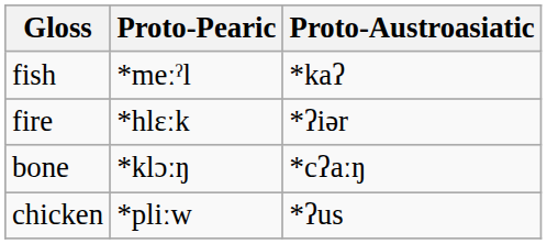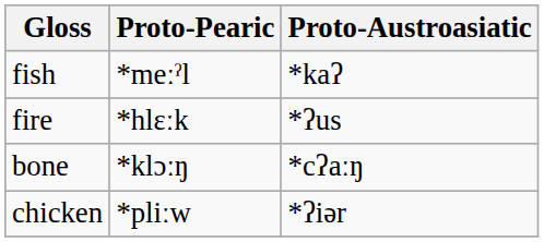fire | Proto-Austroasiatic: *ʔiər -> *ʔus
chicken | Proto-Austroasiatic: *ʔus -> *ʔiər
